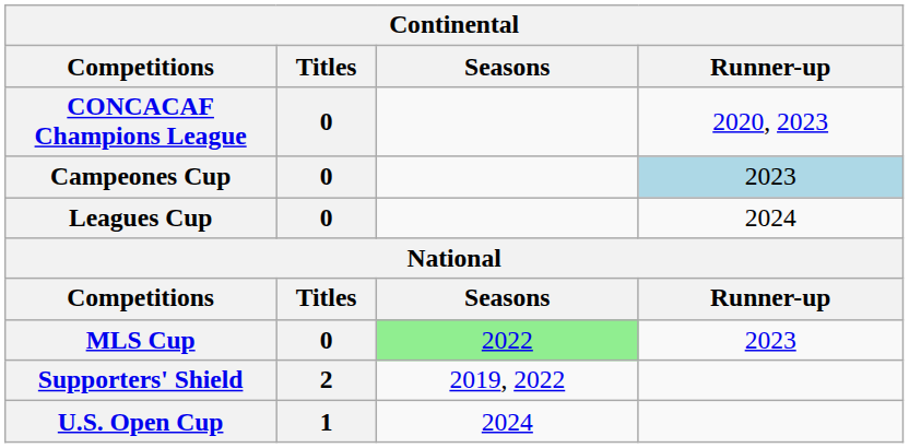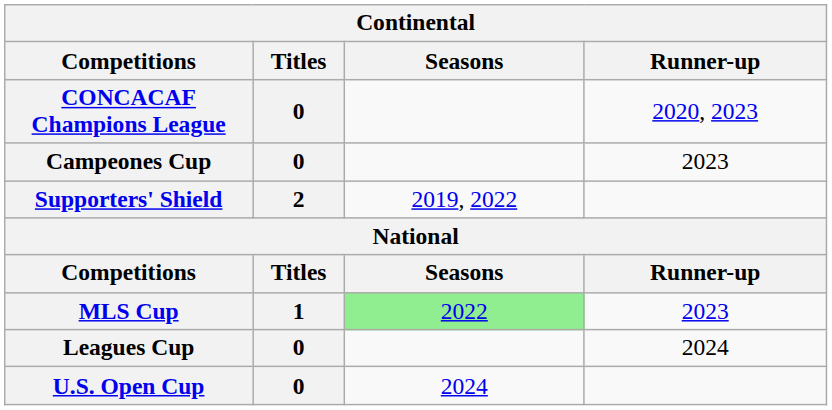Campeones Cup | Runner-up: lightblue background -> no background
rows swapped: Leagues Cup <-> Supporters' Shield
MLS Cup | Titles: 0 -> 1
U.S. Open Cup | Titles: 1 -> 0
